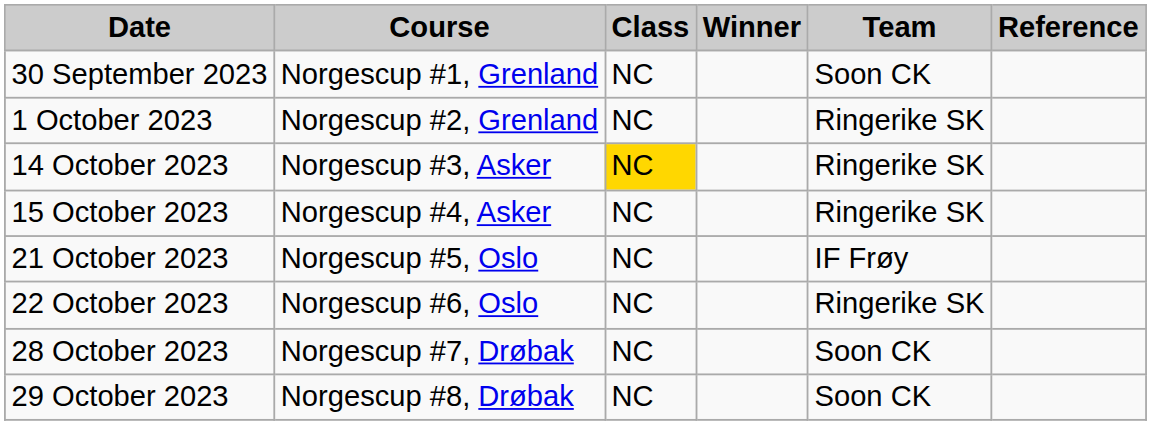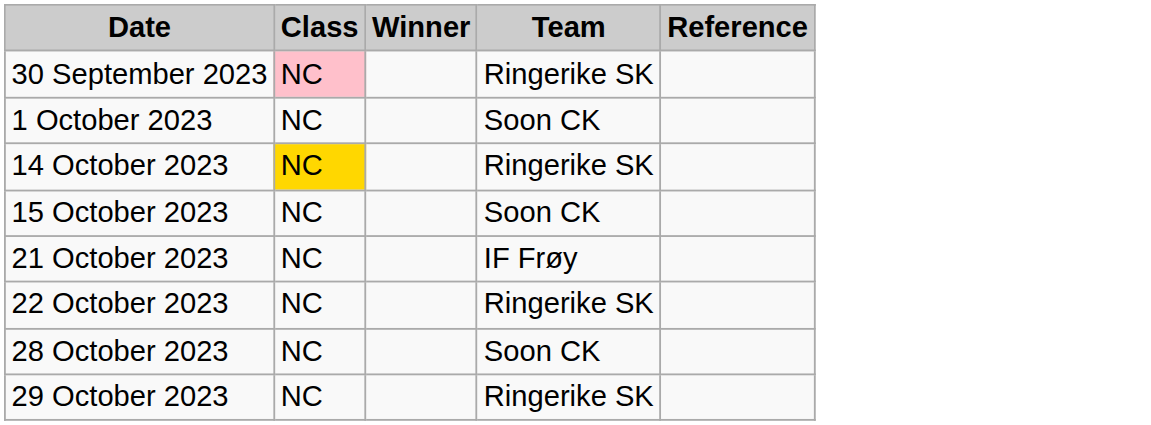- column: Course | Norgescup #1, Grenland | Norgescup #2, Grenland | Norgescup #3, Asker | Norgescup #4, Asker | Norgescup #5, Oslo | Norgescup #6, Oslo | Norgescup #7, Drøbak | Norgescup #8, Drøbak
30 September 2023 | Class: no background -> pink background
30 September 2023 | Team: Soon CK -> Ringerike SK
1 October 2023 | Team: Ringerike SK -> Soon CK
15 October 2023 | Team: Ringerike SK -> Soon CK
29 October 2023 | Team: Soon CK -> Ringerike SK
